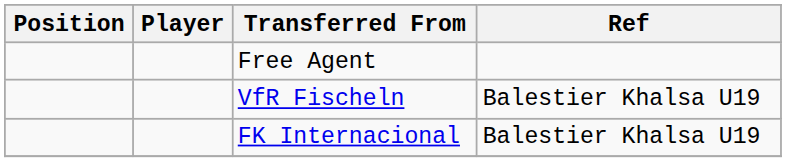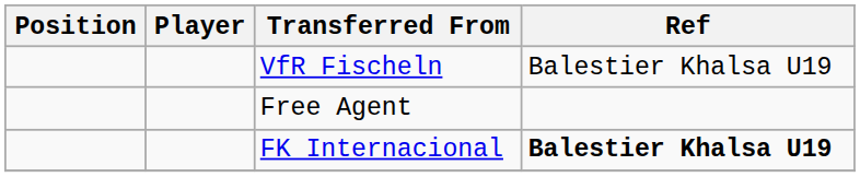rows swapped: Free Agent <-> VfR Fischeln
FK Internacional | Ref: normal -> bold
